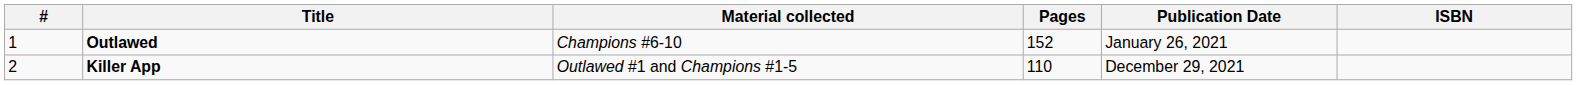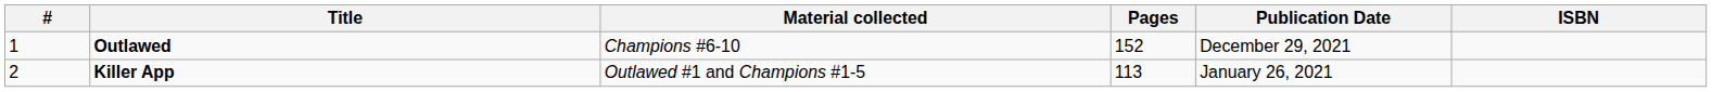Outlawed | Publication Date: January 26, 2021 -> December 29, 2021
Killer App | Pages: 110 -> 113
Killer App | Publication Date: December 29, 2021 -> January 26, 2021
